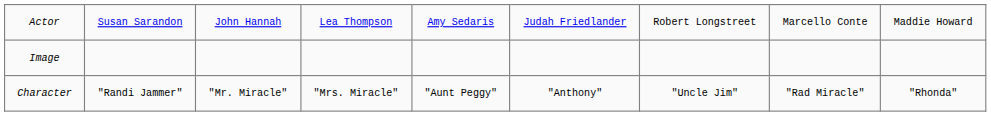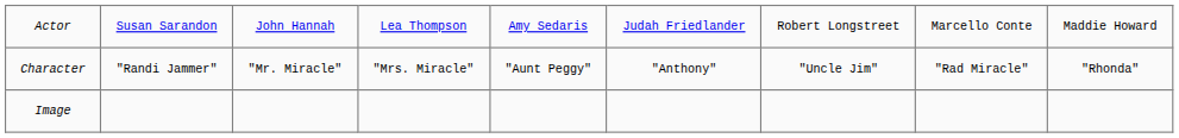rows swapped: Image <-> Character
